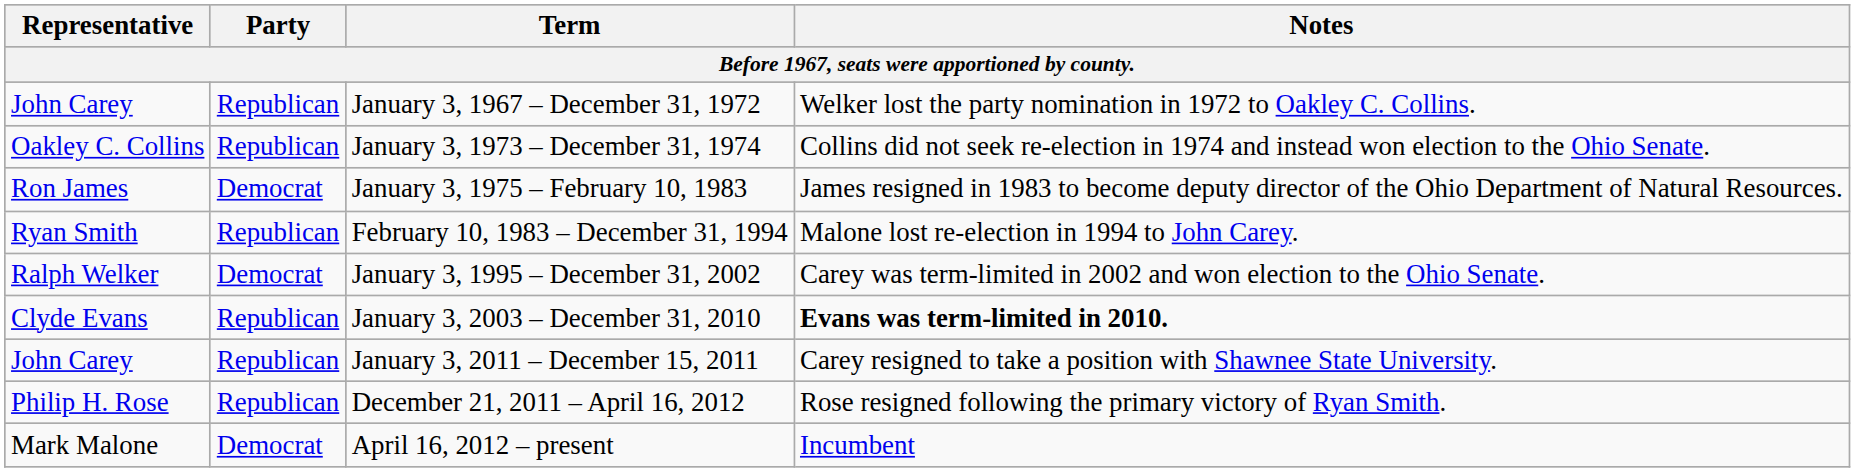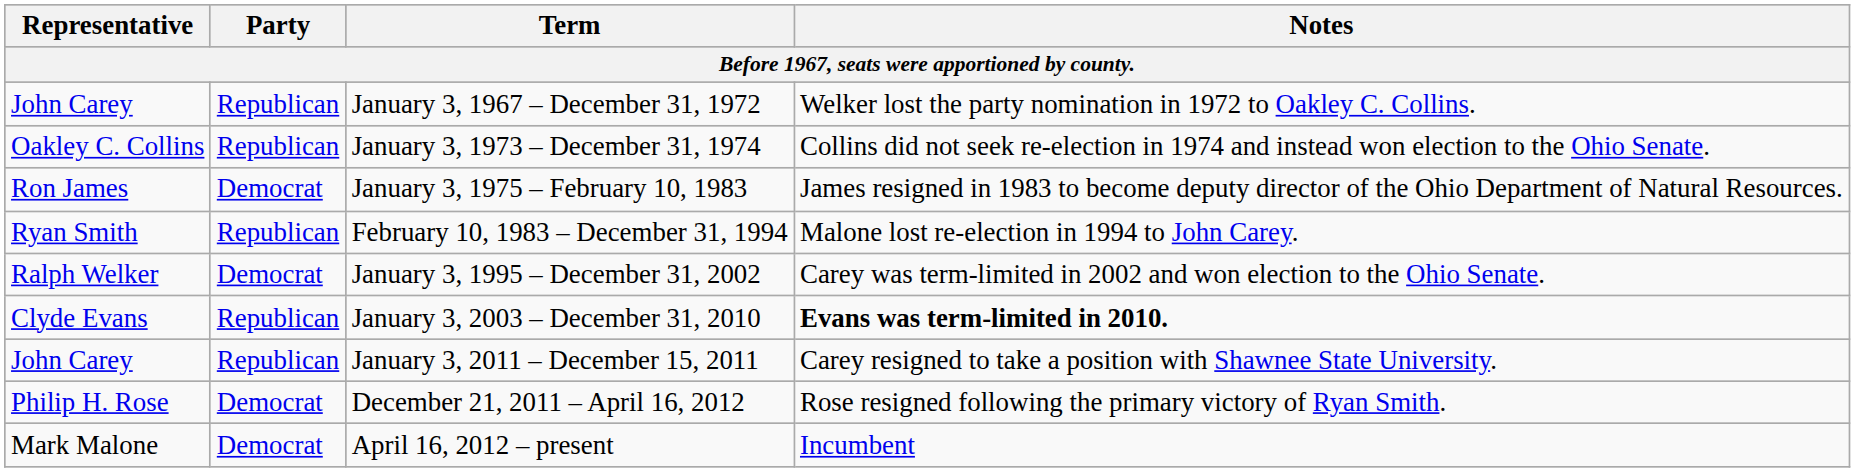December 21, 2011 – April 16, 2012 | Party: Republican -> Democrat
